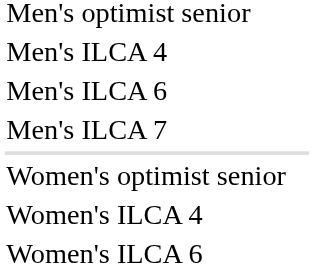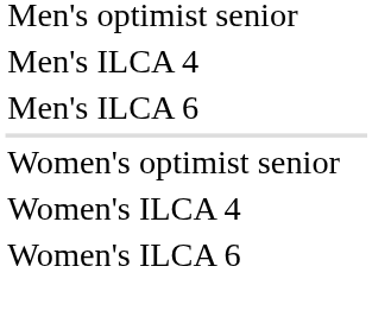- row: Men's ILCA 7
